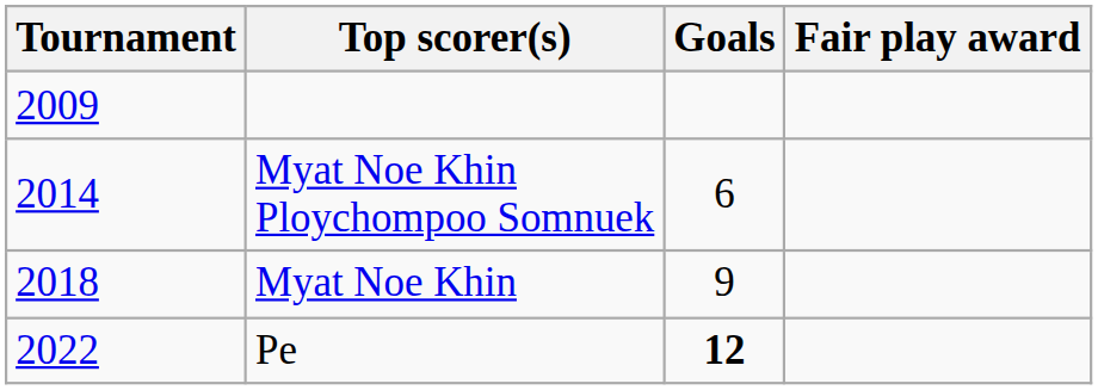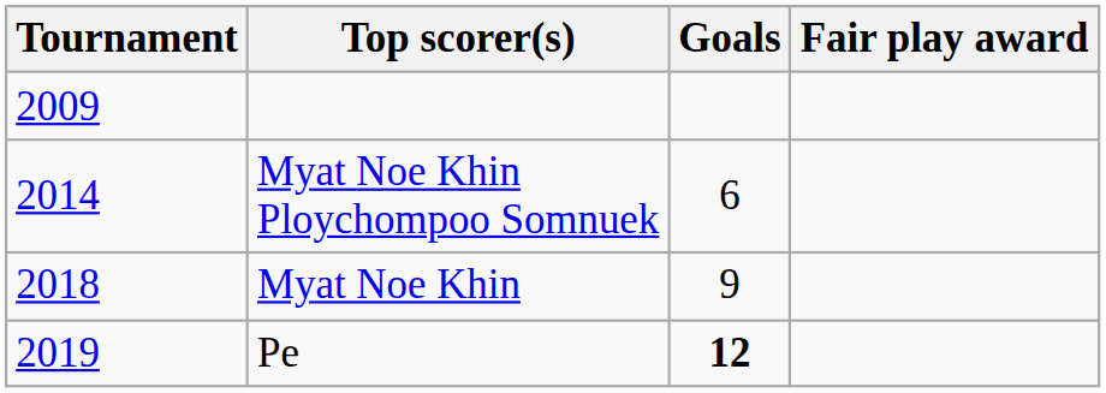Pe | Tournament: 2022 -> 2019
